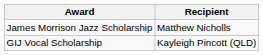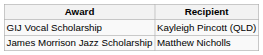rows swapped: GIJ Vocal Scholarship <-> James Morrison Jazz Scholarship
